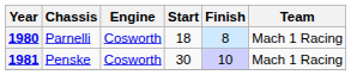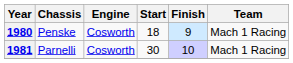1980 | Chassis: Parnelli -> Penske
1980 | Finish: 8 -> 9
1981 | Chassis: Penske -> Parnelli
